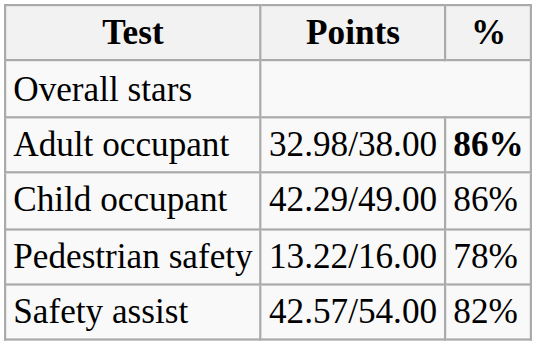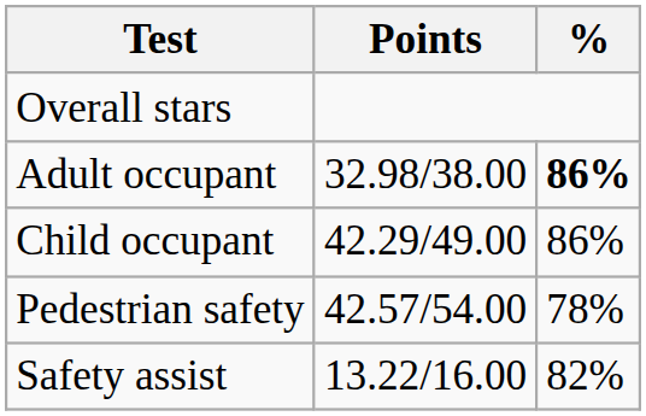Pedestrian safety | Points: 13.22/16.00 -> 42.57/54.00
Safety assist | Points: 42.57/54.00 -> 13.22/16.00
